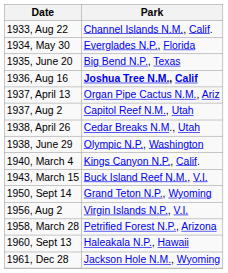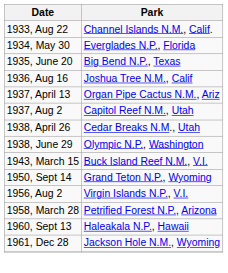1936, Aug 16 | Park: bold -> normal
- row: 1940, March 4 | Kings Canyon N.P., Calif.
